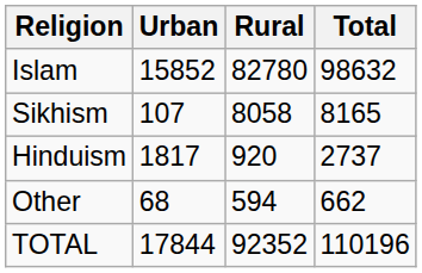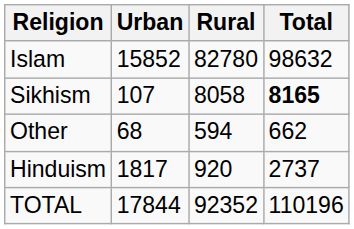Sikhism | Total: normal -> bold
rows swapped: Hinduism <-> Other
